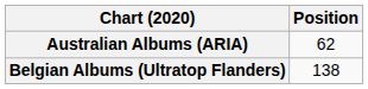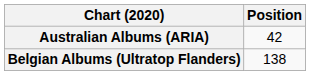Australian Albums (ARIA) | Position: 62 -> 42
